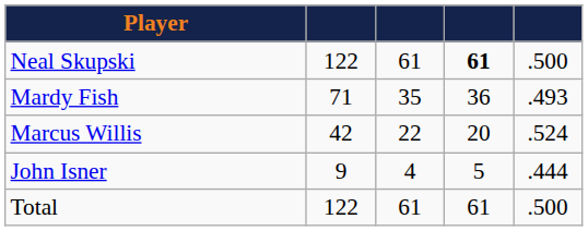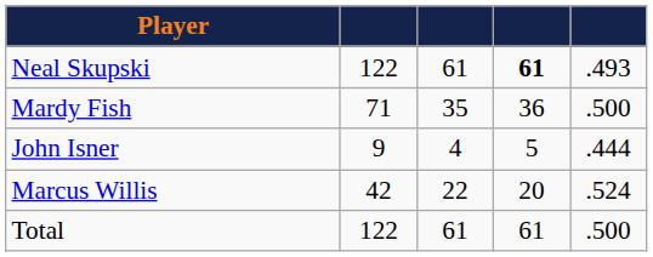Neal Skupski | column 5: .500 -> .493
Mardy Fish | column 5: .493 -> .500
rows swapped: Marcus Willis <-> John Isner
